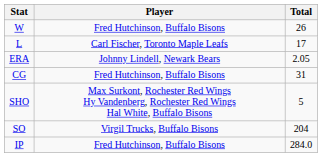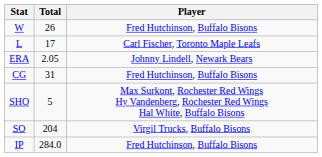columns swapped: Player <-> Total
